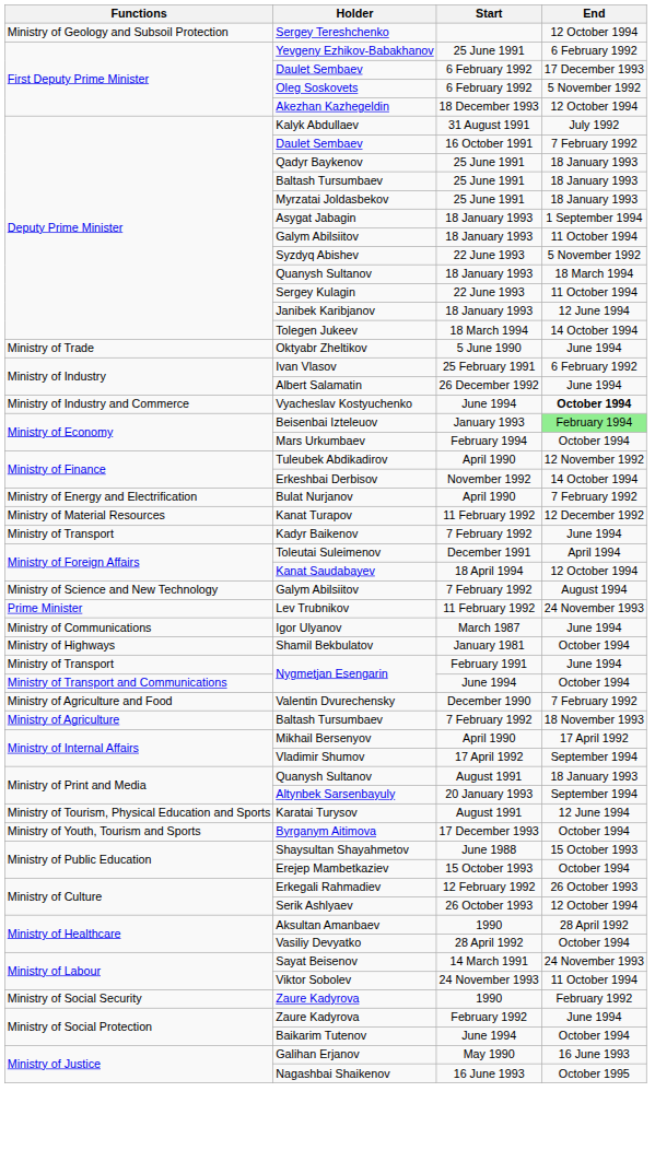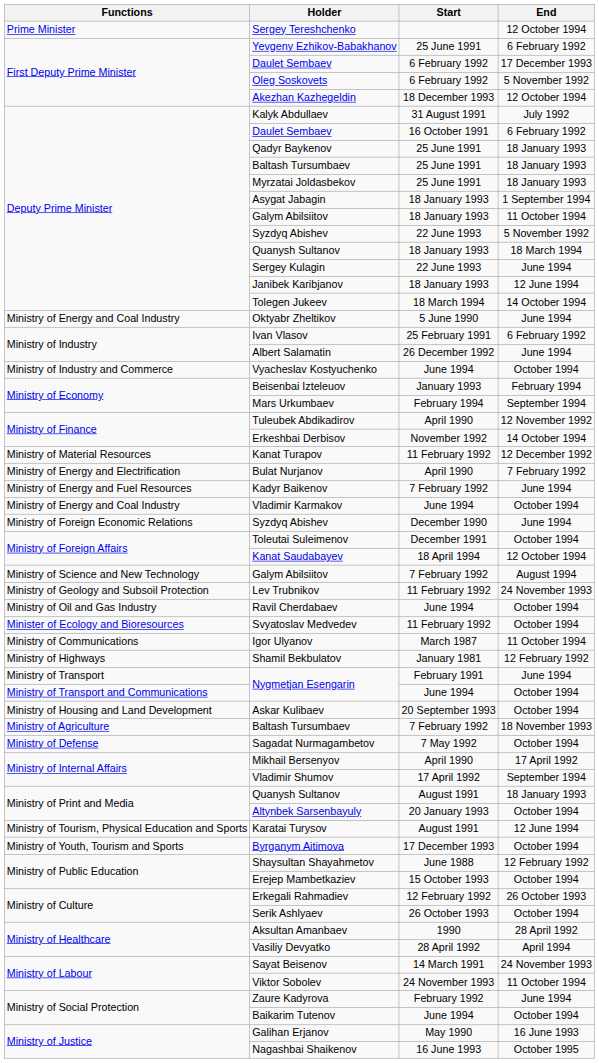Sergey Tereshchenko | Functions: Ministry of Geology and Subsoil Protection -> Prime Minister
Daulet Sembaev / 16 October 1991 | End: 7 February 1992 -> 6 February 1992
Sergey Kulagin | End: 11 October 1994 -> June 1994
Oktyabr Zheltikov | Functions: Ministry of Trade -> Ministry of Energy and Coal Industry
Vyacheslav Kostyuchenko | End: bold -> normal
Beisenbai Izteleuov | End: lightgreen background -> no background
Mars Urkumbaev | End: October 1994 -> September 1994
rows swapped: Kanat Turapov <-> Bulat Nurjanov
Kadyr Baikenov | Functions: Ministry of Transport -> Ministry of Energy and Fuel Resources
+ row: Ministry of Energy and Coal Industry | Vladimir Karmakov | June 1994 | October 1994
+ row: Ministry of Foreign Economic Relations | Syzdyq Abishev | December 1990 | June 1994
Toleutai Suleimenov | End: April 1994 -> October 1994
Lev Trubnikov | Functions: Prime Minister -> Ministry of Geology and Subsoil Protection
+ row: Ministry of Oil and Gas Industry | Ravil Cherdabaev | June 1994 | October 1994
+ row: Minister of Ecology and Bioresources | Svyatoslav Medvedev | 11 February 1992 | October 1994
Igor Ulyanov | End: June 1994 -> 11 October 1994
Shamil Bekbulatov | End: October 1994 -> 12 February 1992
+ row: Ministry of Housing and Land Development | Askar Kulibaev | 20 September 1993 | October 1994
- row: Ministry of Agriculture and Food | Valentin Dvurechensky | December 1990 | 7 February 1992
+ row: Ministry of Defense | Sagadat Nurmagambetov | 7 May 1992 | October 1994
Altynbek Sarsenbayuly | End: September 1994 -> October 1994
Shaysultan Shayahmetov | End: 15 October 1993 -> 12 February 1992
Serik Ashlyaev | End: 12 October 1994 -> October 1994
Vasiliy Devyatko | End: October 1994 -> April 1994
- row: Ministry of Social Security | Zaure Kadyrova | 1990 | February 1992
